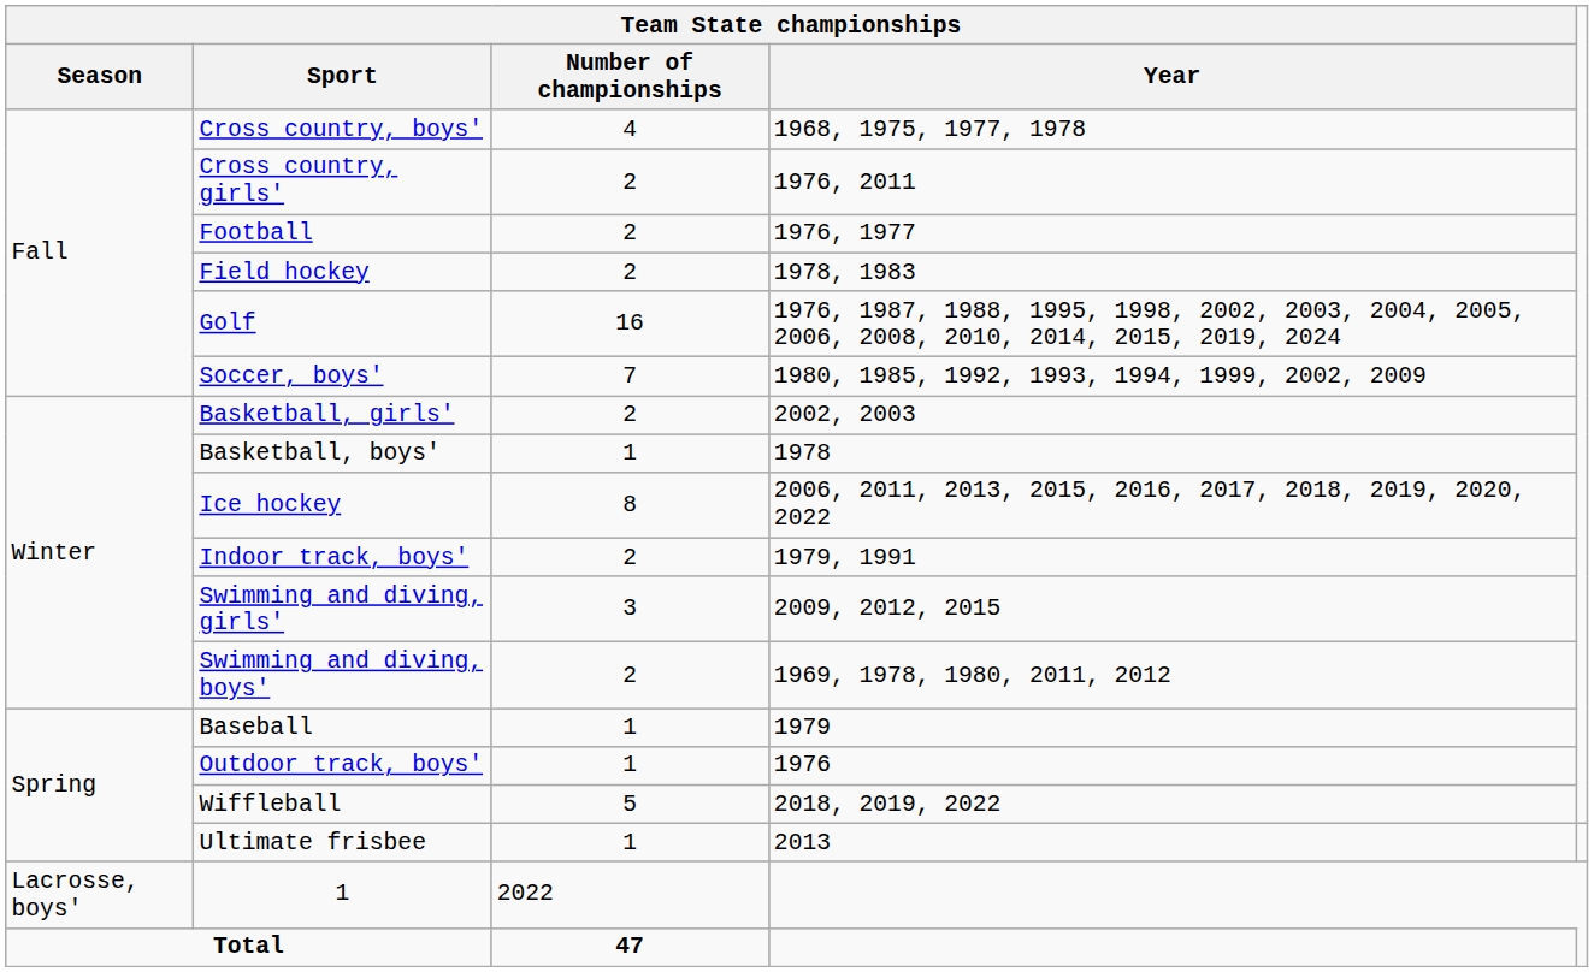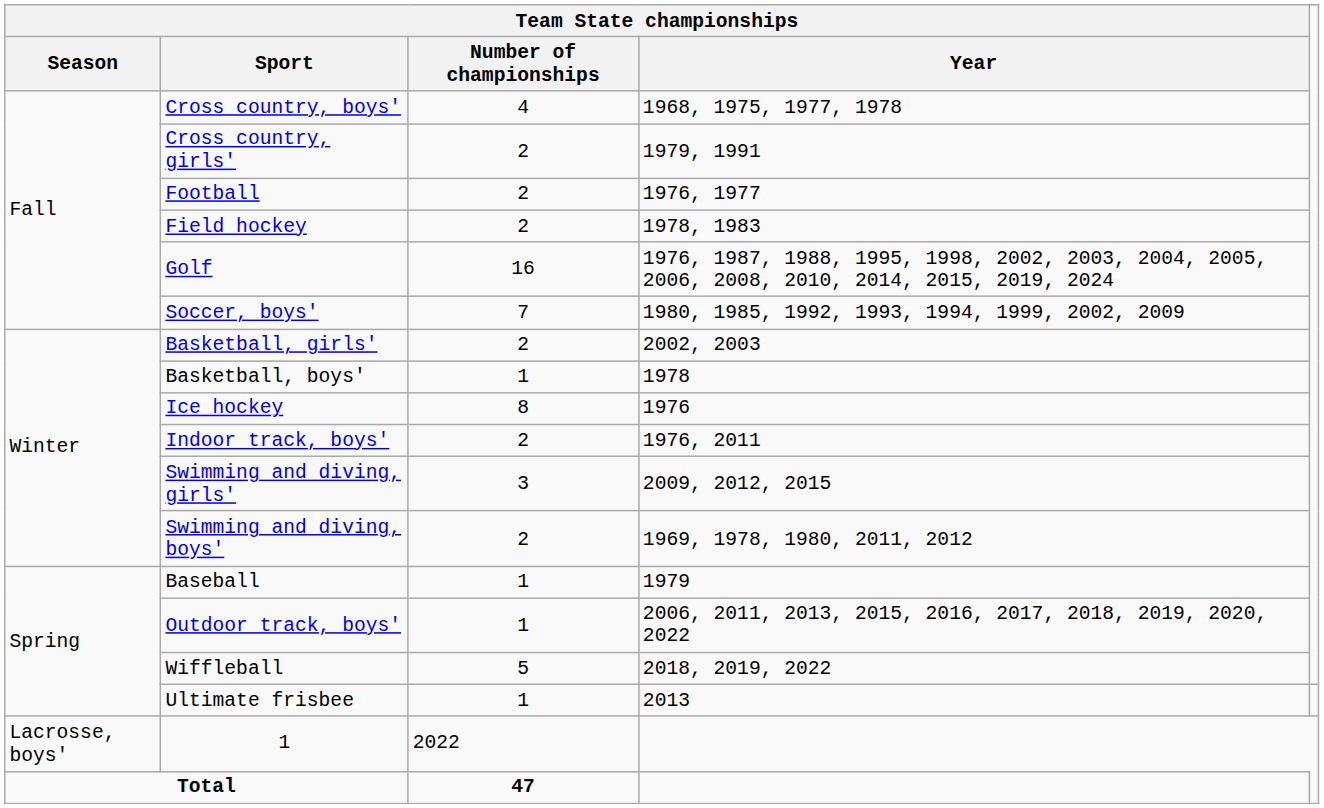Cross country, girls' | Team State championships / Year: 1976, 2011 -> 1979, 1991
Ice hockey | Team State championships / Year: 2006, 2011, 2013, 2015, 2016, 2017, 2018, 2019, 2020, 2022 -> 1976
Indoor track, boys' | Team State championships / Year: 1979, 1991 -> 1976, 2011
Outdoor track, boys' | Team State championships / Year: 1976 -> 2006, 2011, 2013, 2015, 2016, 2017, 2018, 2019, 2020, 2022
